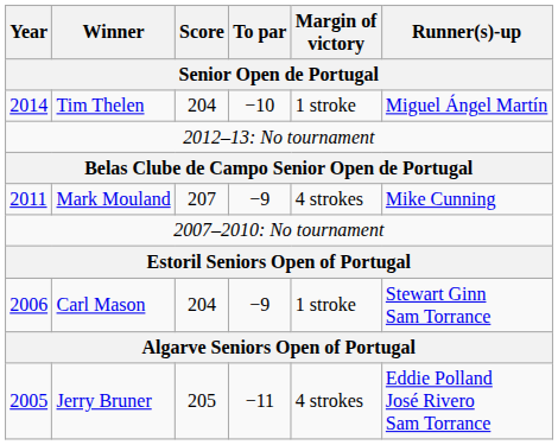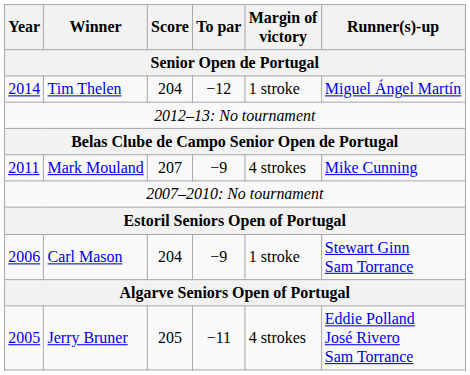Tim Thelen | To par: −10 -> −12
